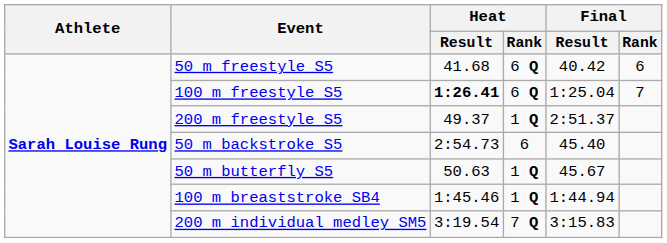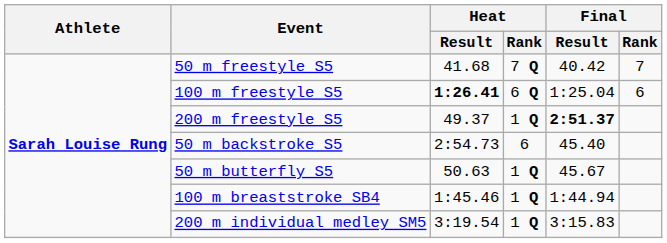50 m freestyle S5 | Heat / Rank: 6 Q -> 7 Q
50 m freestyle S5 | Final / Rank: 6 -> 7
100 m freestyle S5 | Final / Rank: 7 -> 6
200 m freestyle S5 | Final / Result: normal -> bold
200 m individual medley SM5 | Heat / Rank: 7 Q -> 1 Q
